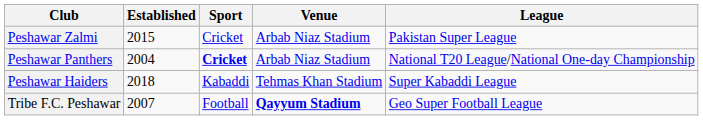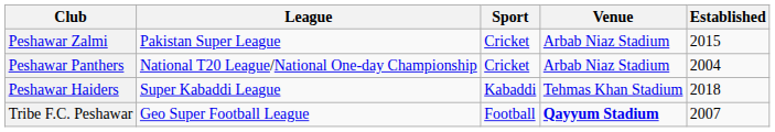columns swapped: League <-> Established
Peshawar Panthers | Sport: bold -> normal
